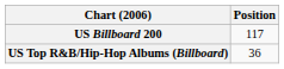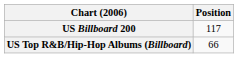US Top R&B/Hip-Hop Albums (Billboard) | Position: 36 -> 66
